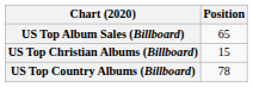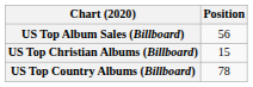US Top Album Sales (Billboard) | Position: 65 -> 56
